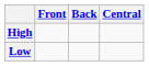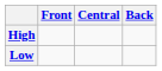columns swapped: Central <-> Back
